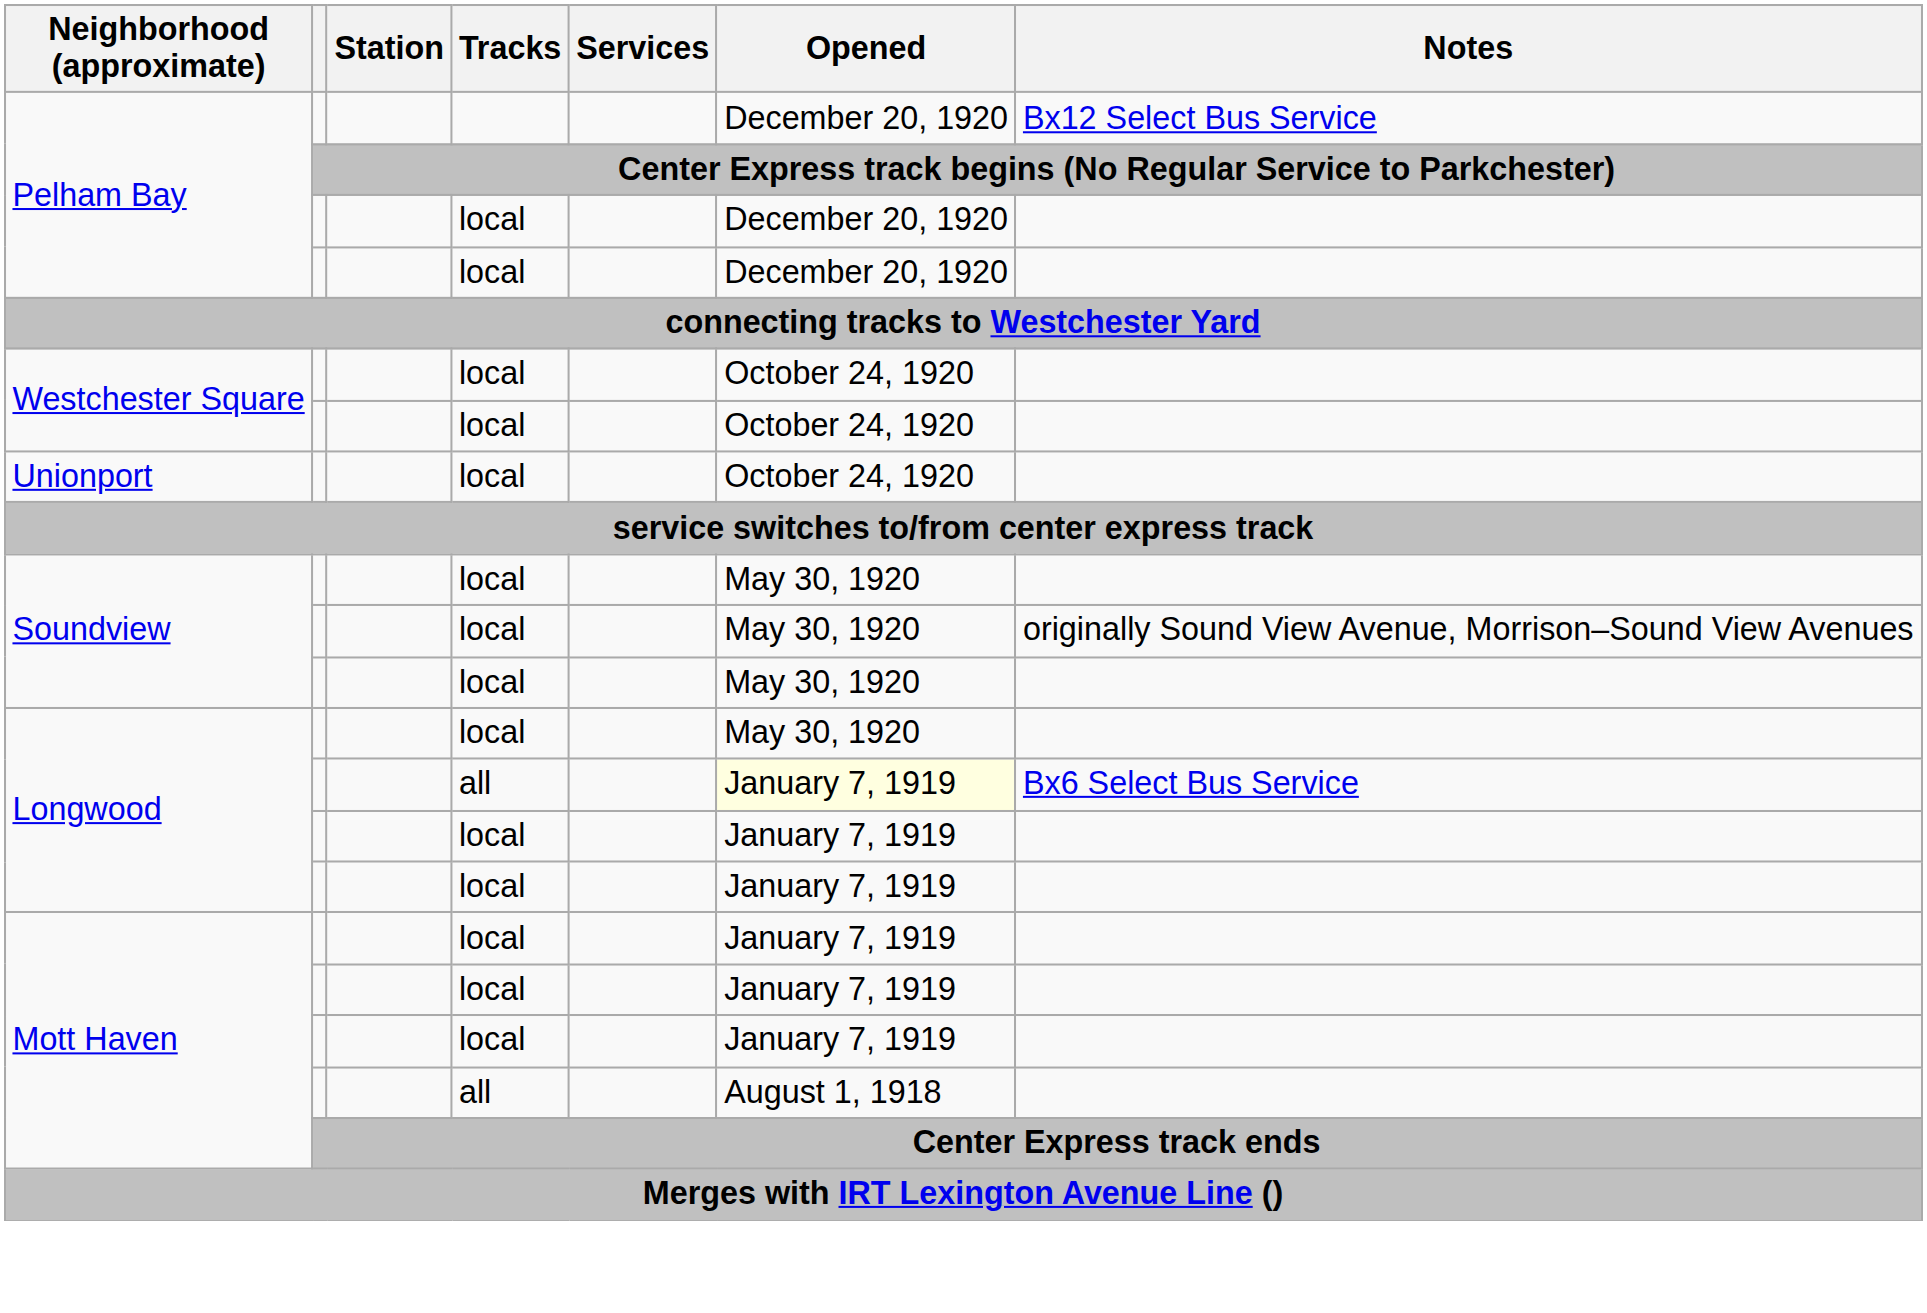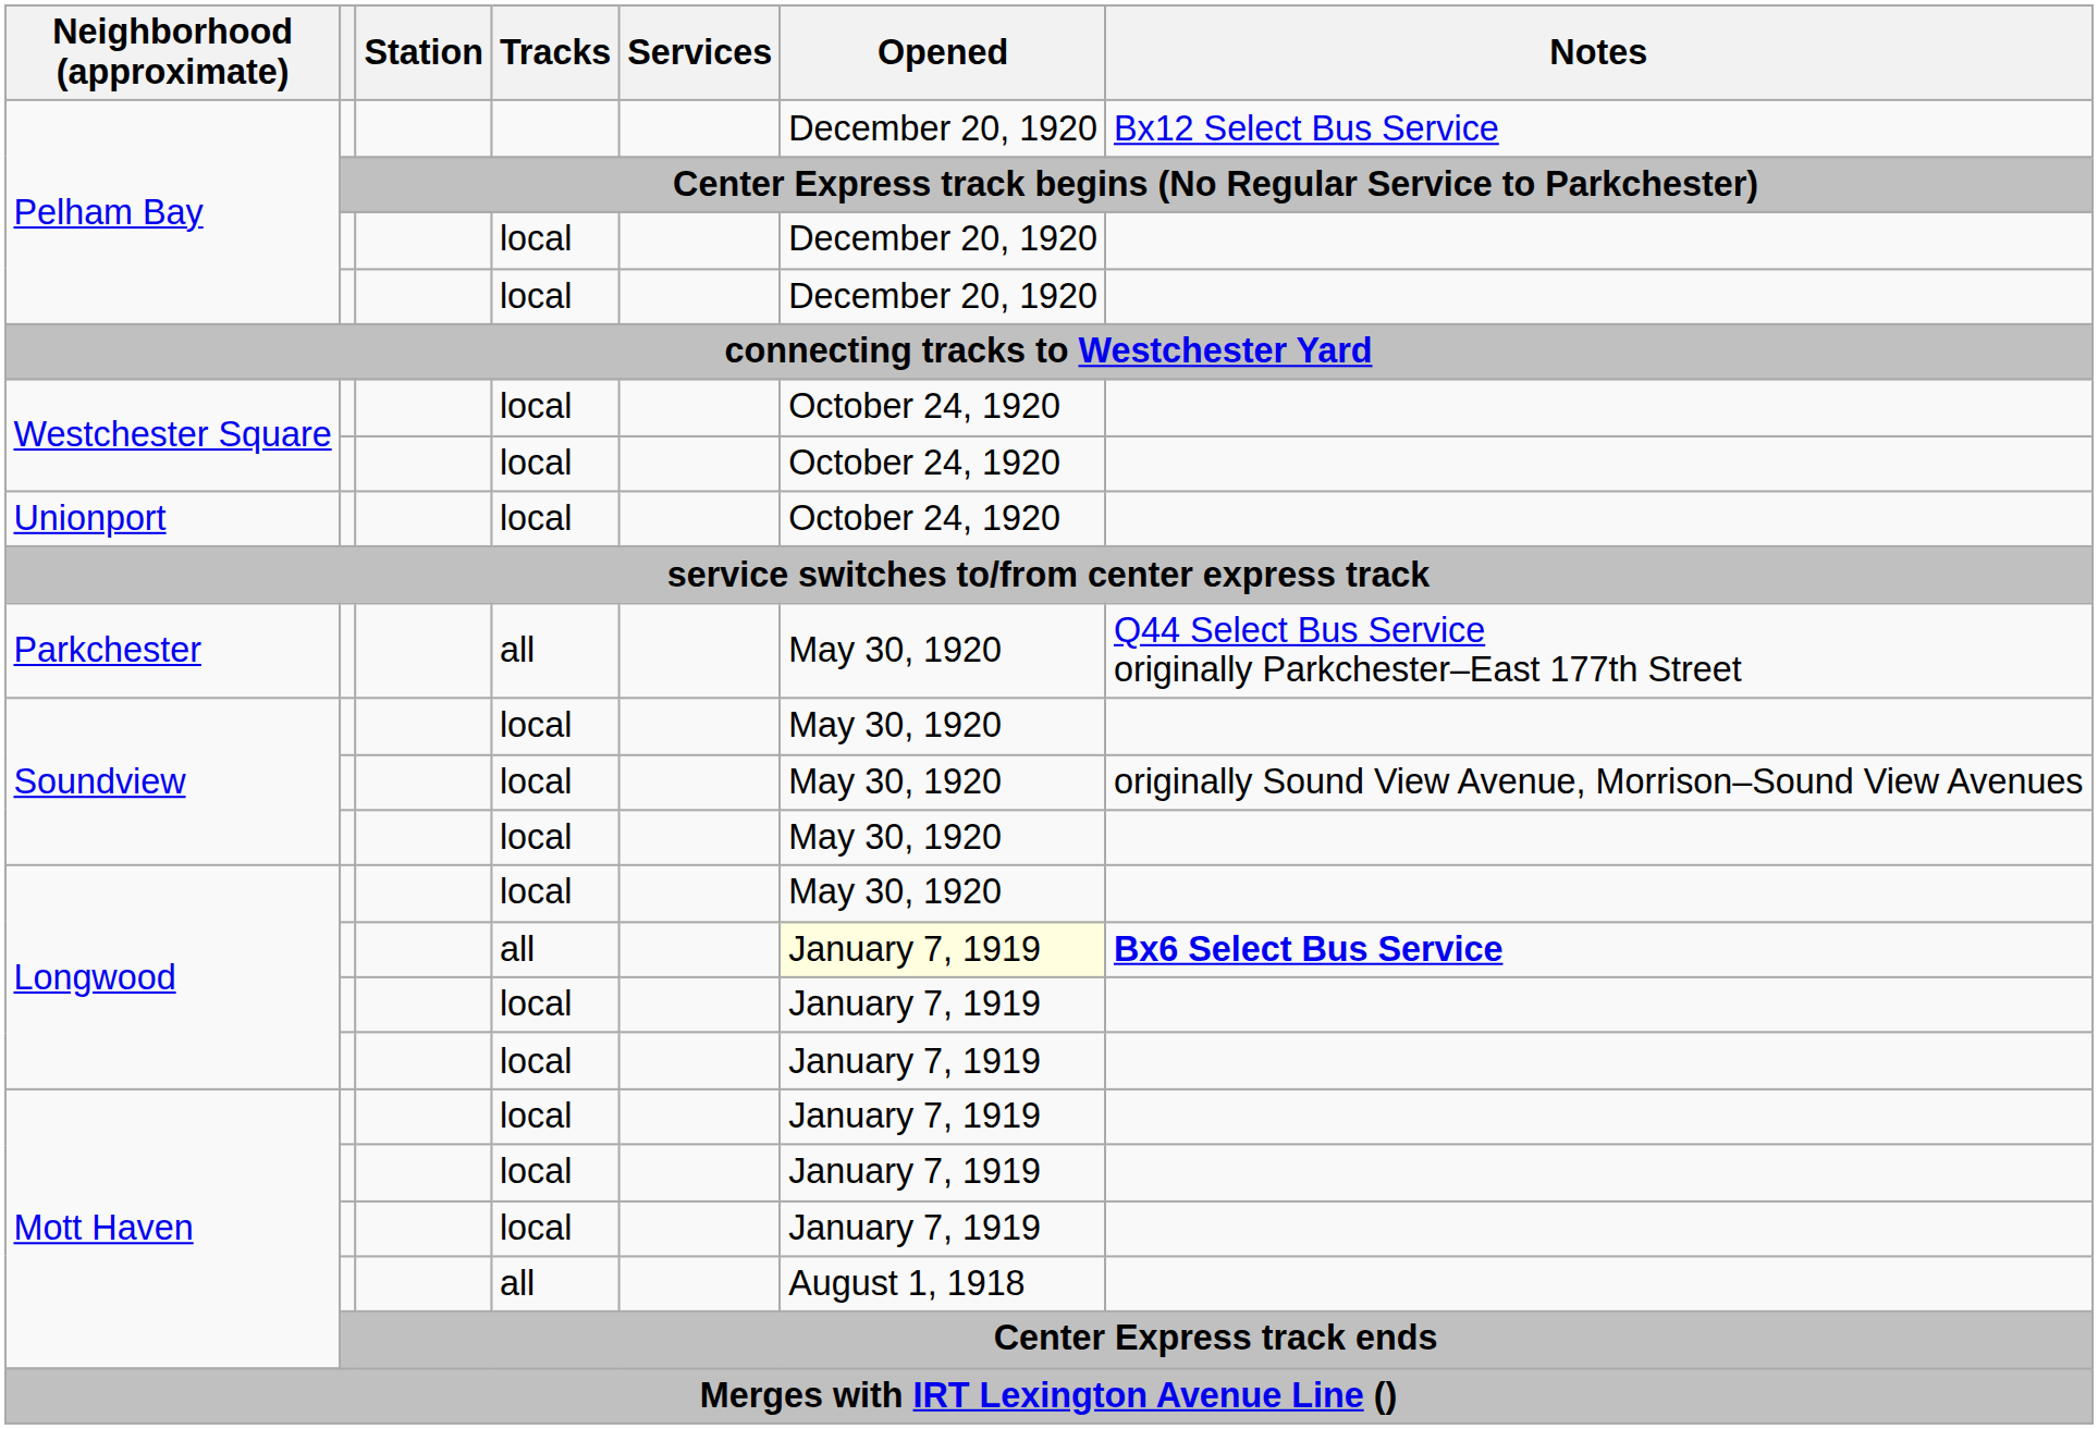+ row: Parkchester | all | May 30, 1920 | Q44 Select Bus Service originally Parkchester–East 177th Street
Longwood / all | Notes: normal -> bold
